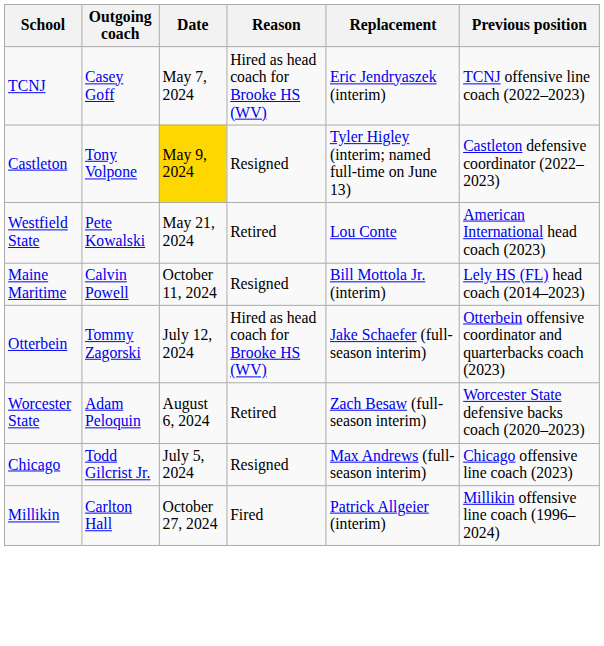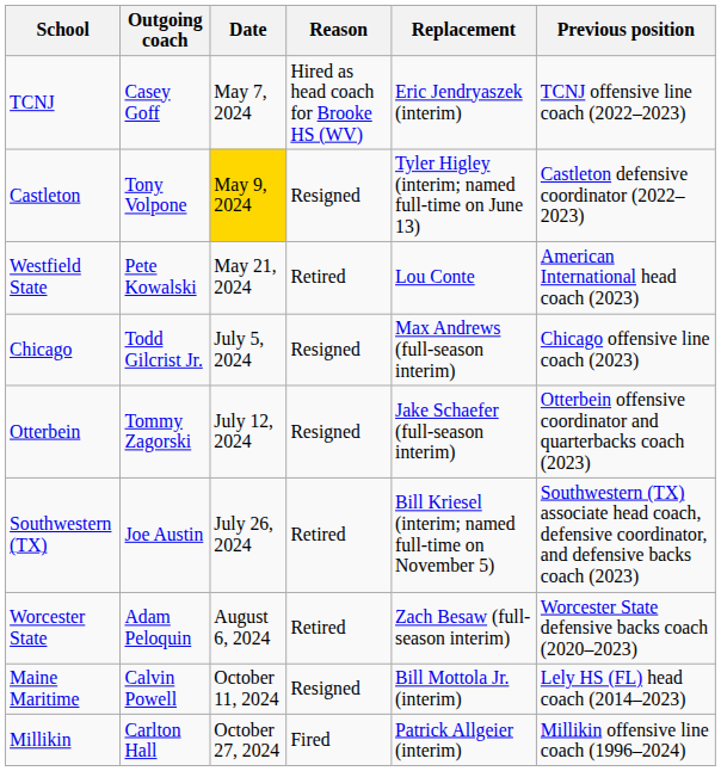rows swapped: Chicago <-> Maine Maritime
Otterbein | Reason: Hired as head coach for Brooke HS (WV) -> Resigned
+ row: Southwestern (TX) | Joe Austin | July 26, 2024 | Retired | Bill Kriesel (interim; named full-time on November 5) | Southwestern (TX) associate head coach, defensive coordinator, and defensive backs coach (2023)
